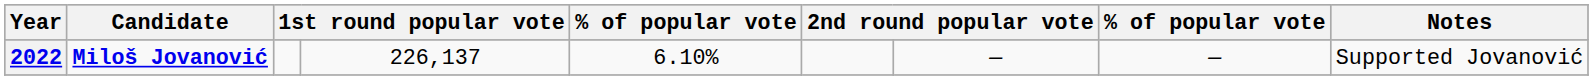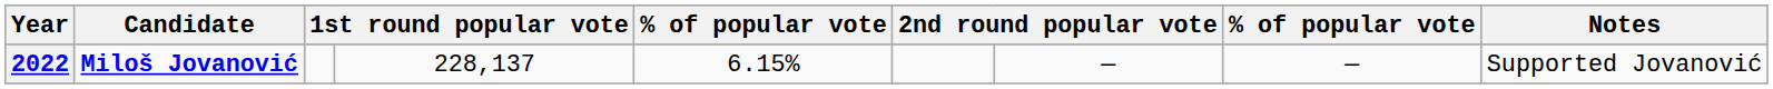2022 | column 4: 226,137 -> 228,137
2022 | column 5: 6.10% -> 6.15%
